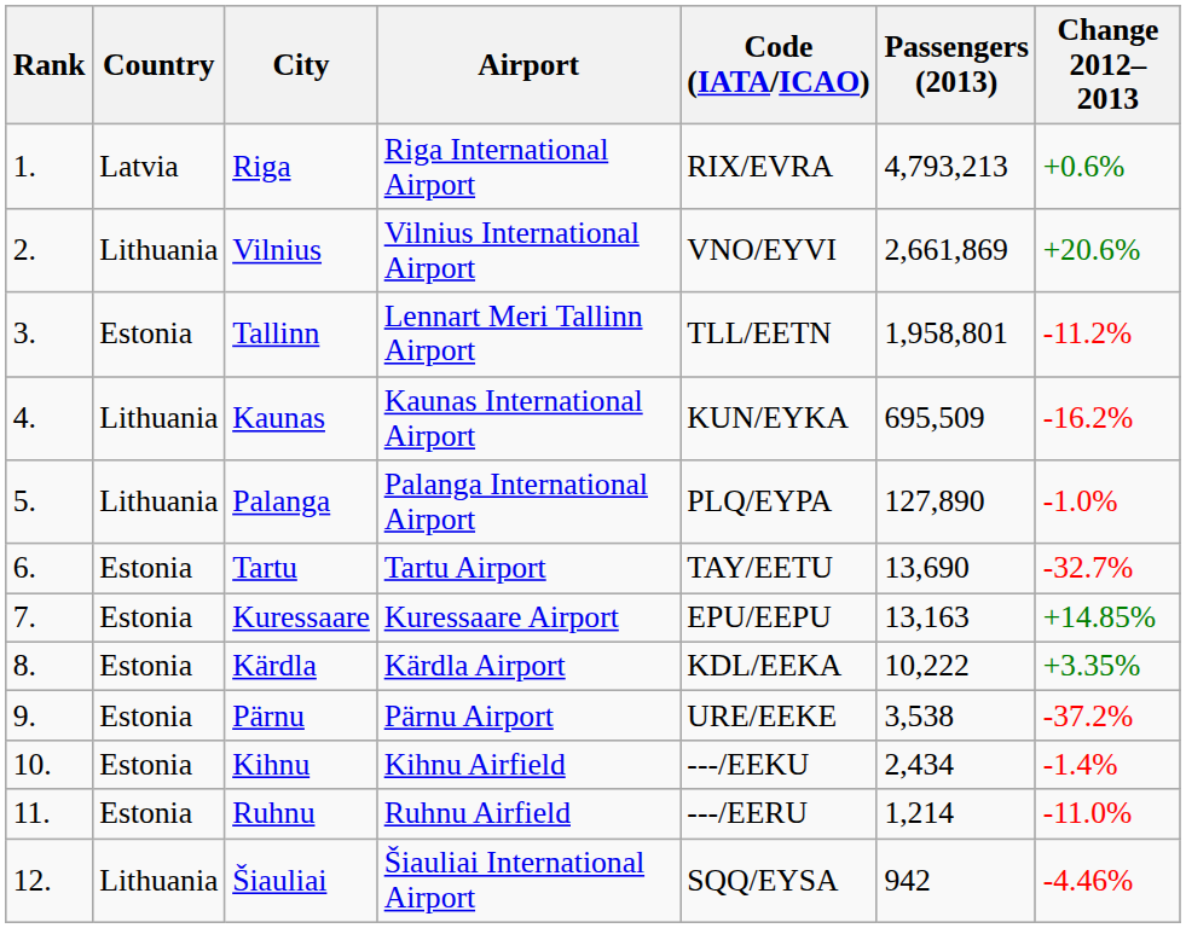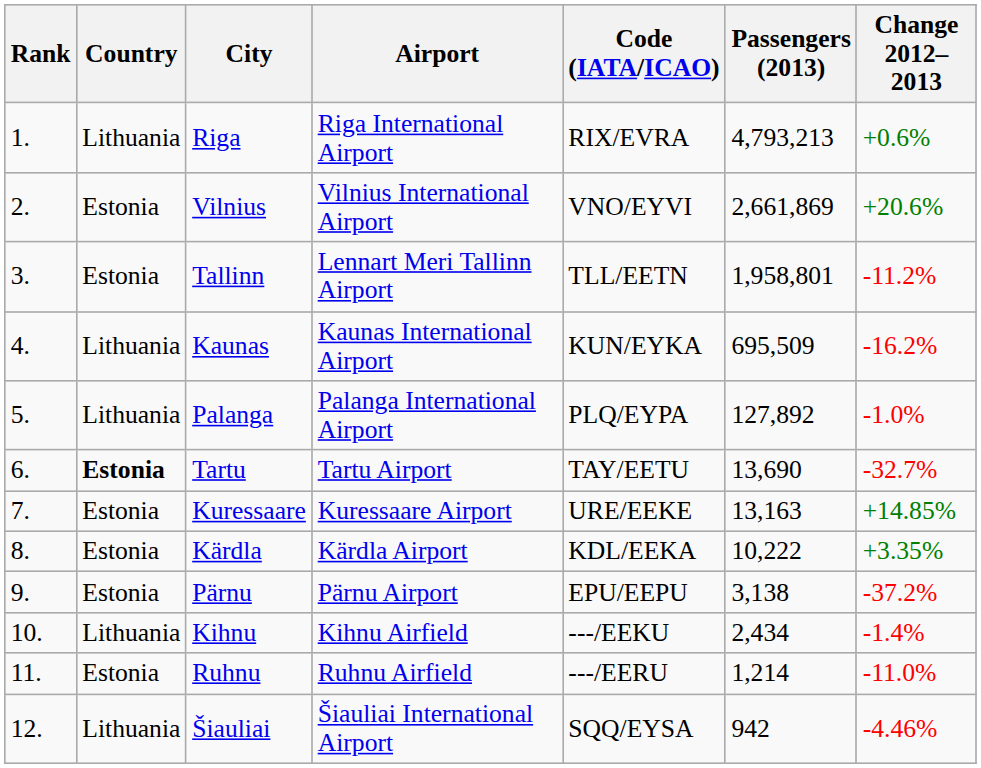Riga | Country: Latvia -> Lithuania
Vilnius | Country: Lithuania -> Estonia
Palanga | Passengers (2013): 127,890 -> 127,892
Tartu | Country: normal -> bold
Kuressaare | Code (IATA/ICAO): EPU/EEPU -> URE/EEKE
Pärnu | Code (IATA/ICAO): URE/EEKE -> EPU/EEPU
Pärnu | Passengers (2013): 3,538 -> 3,138
Kihnu | Country: Estonia -> Lithuania
